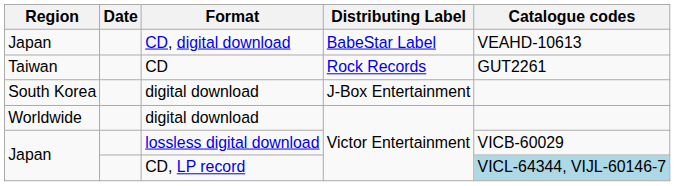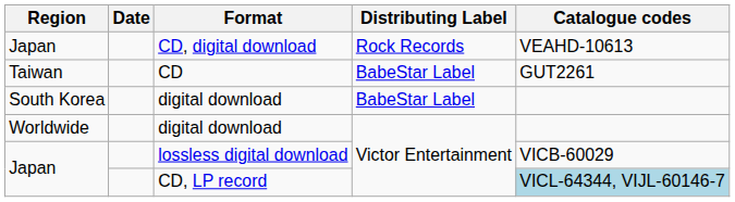CD, digital download | Distributing Label: BabeStar Label -> Rock Records
CD | Distributing Label: Rock Records -> BabeStar Label
South Korea / digital download | Distributing Label: J-Box Entertainment -> BabeStar Label
